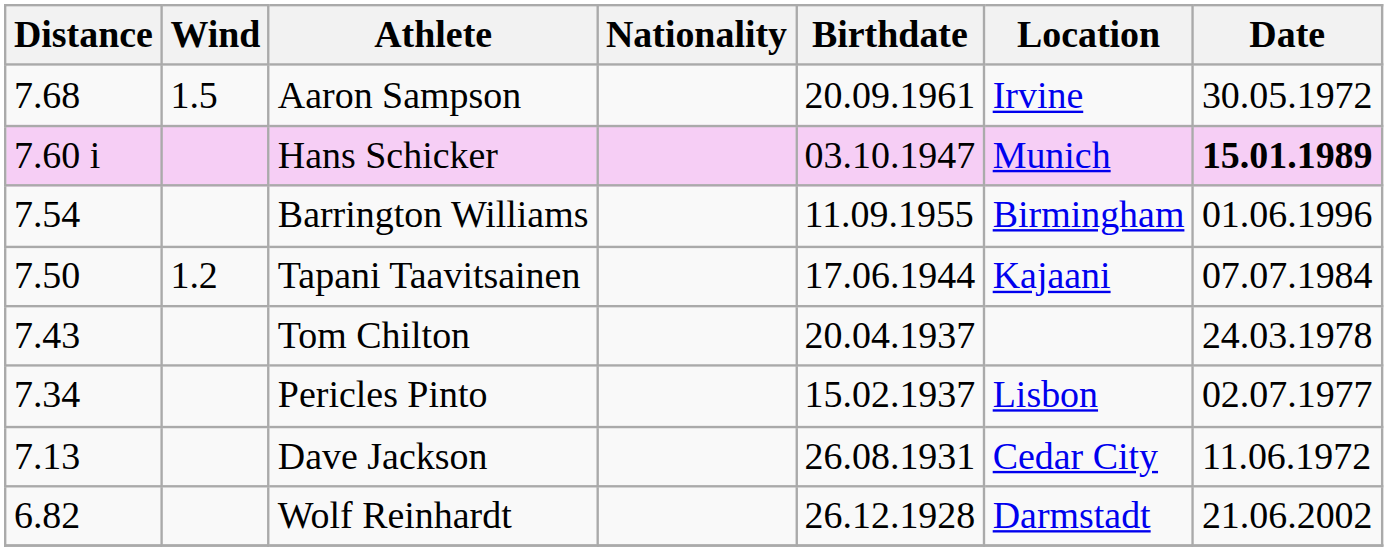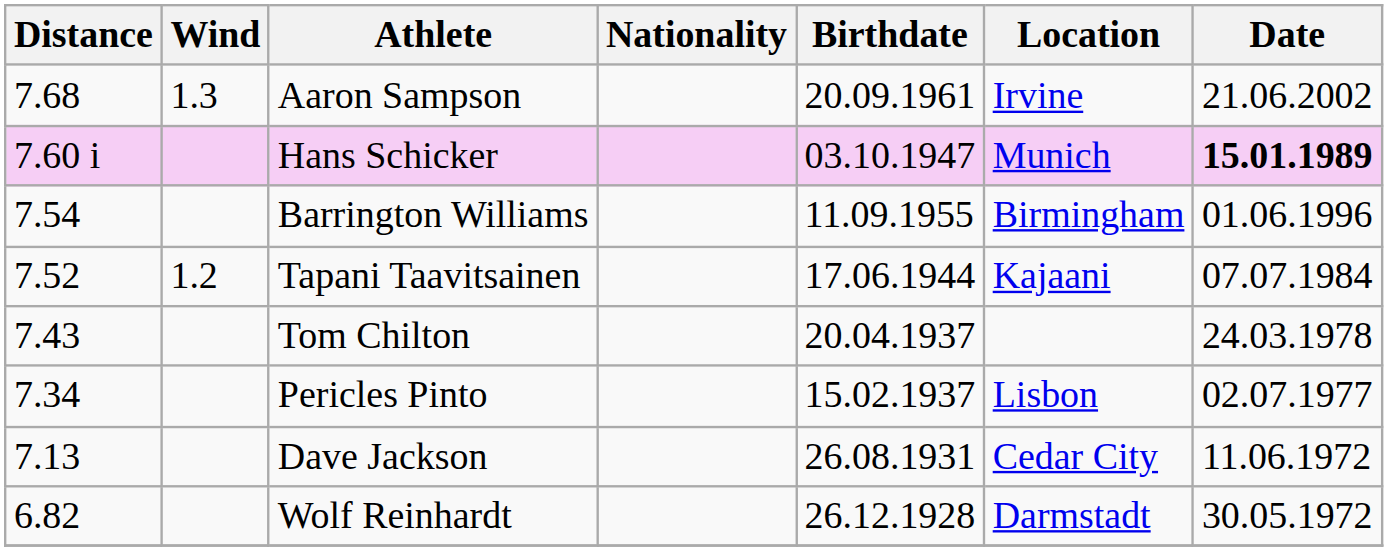Aaron Sampson | Wind: 1.5 -> 1.3
Aaron Sampson | Date: 30.05.1972 -> 21.06.2002
Tapani Taavitsainen | Distance: 7.50 -> 7.52
Wolf Reinhardt | Date: 21.06.2002 -> 30.05.1972
